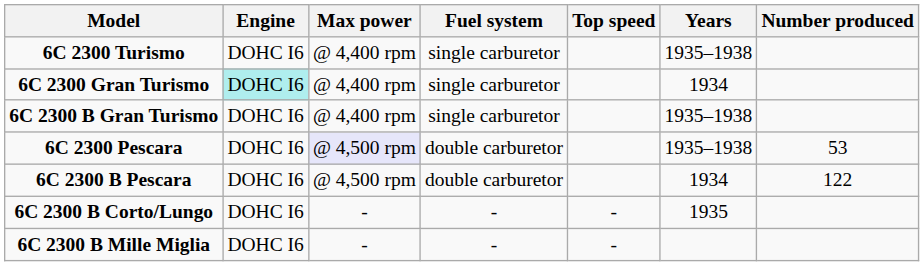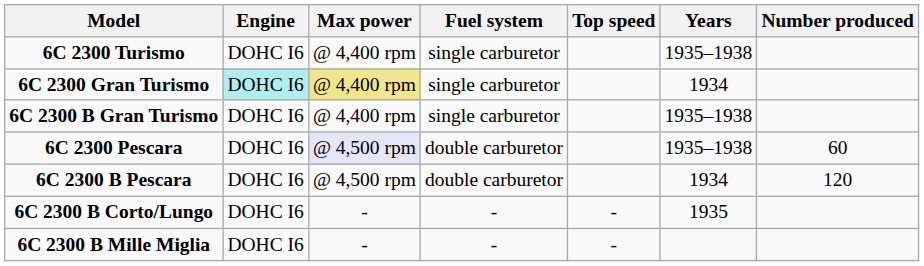6C 2300 Gran Turismo | Max power: no background -> khaki background
6C 2300 Pescara | Number produced: 53 -> 60
6C 2300 B Pescara | Number produced: 122 -> 120
